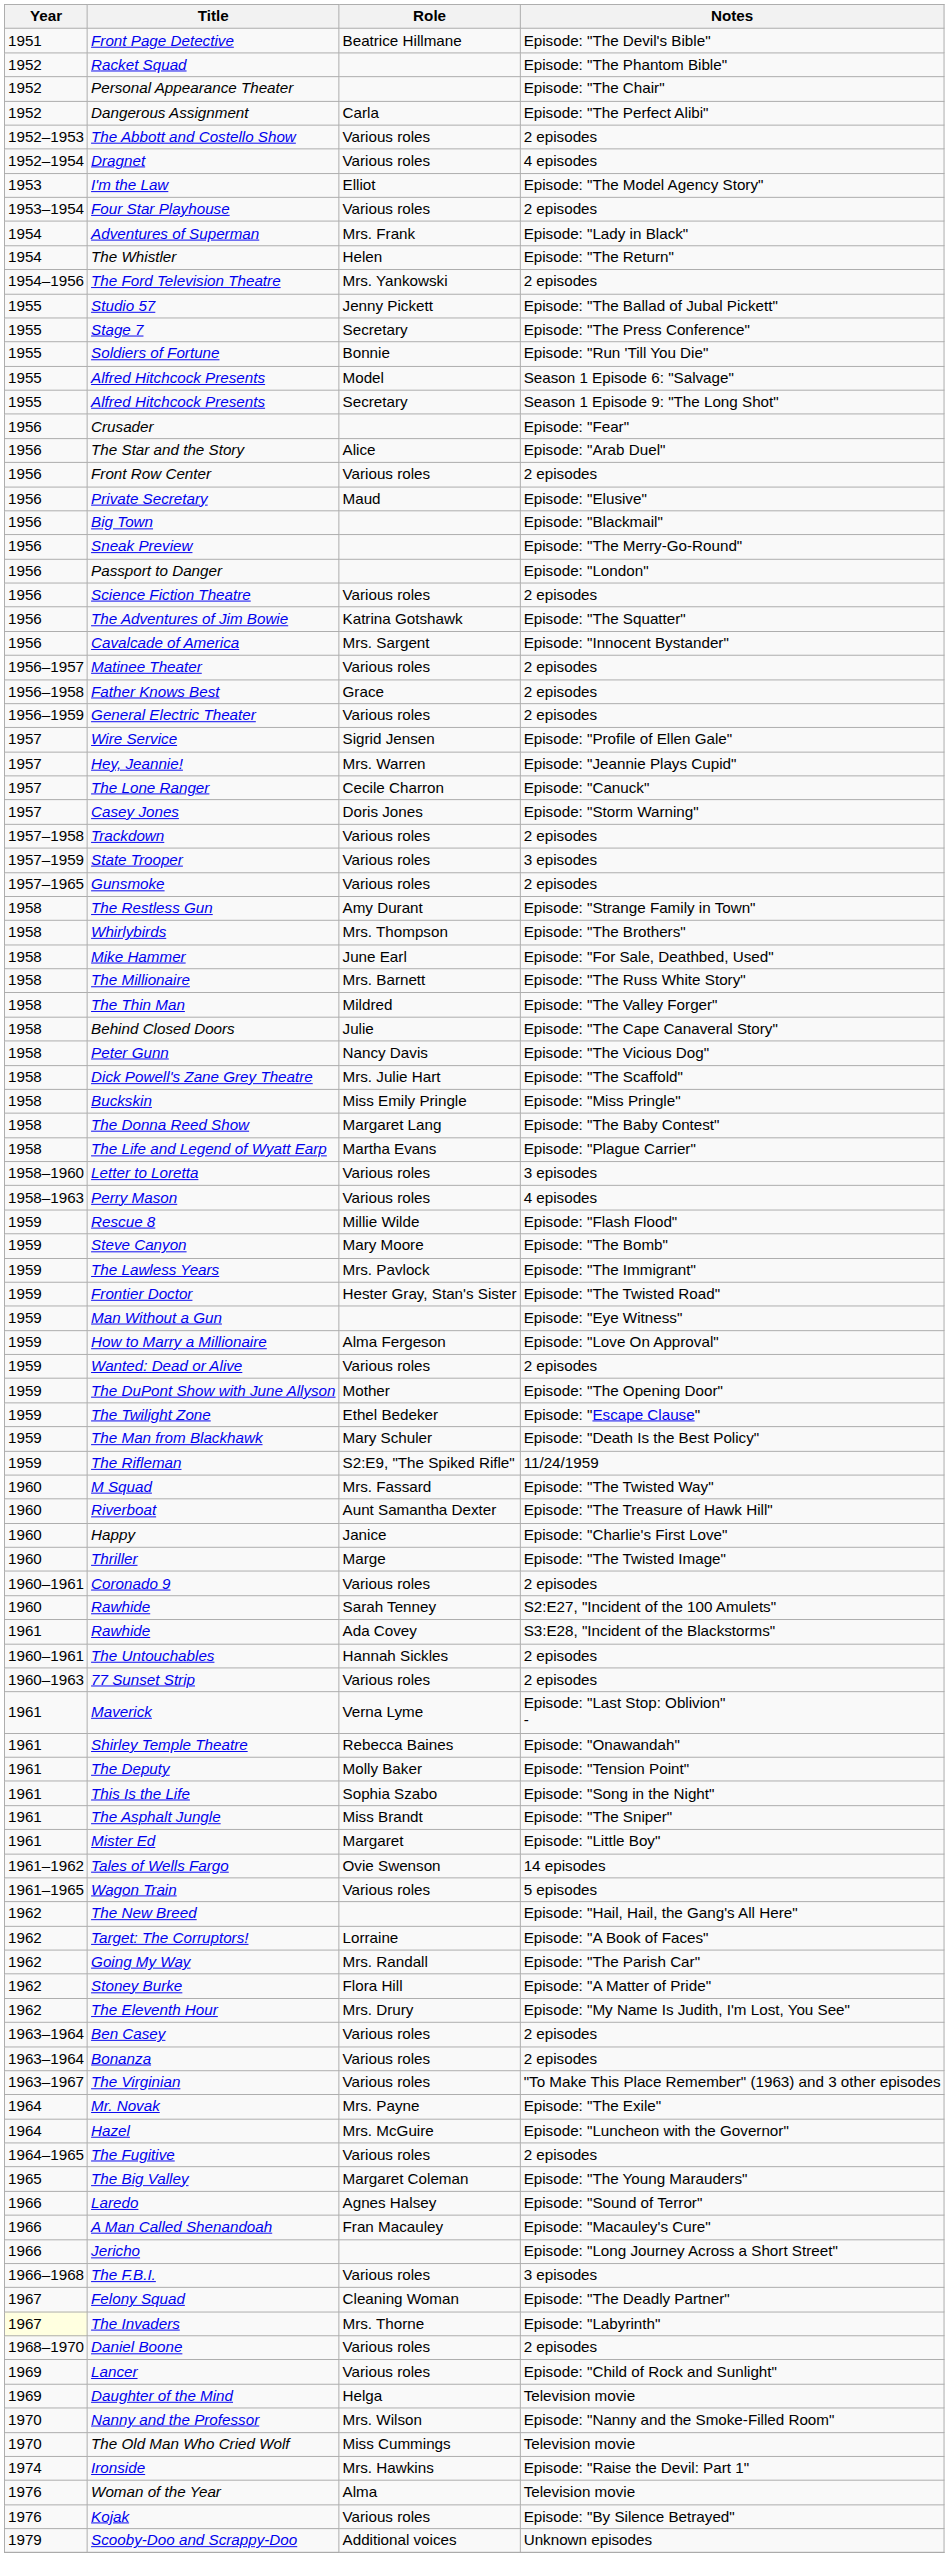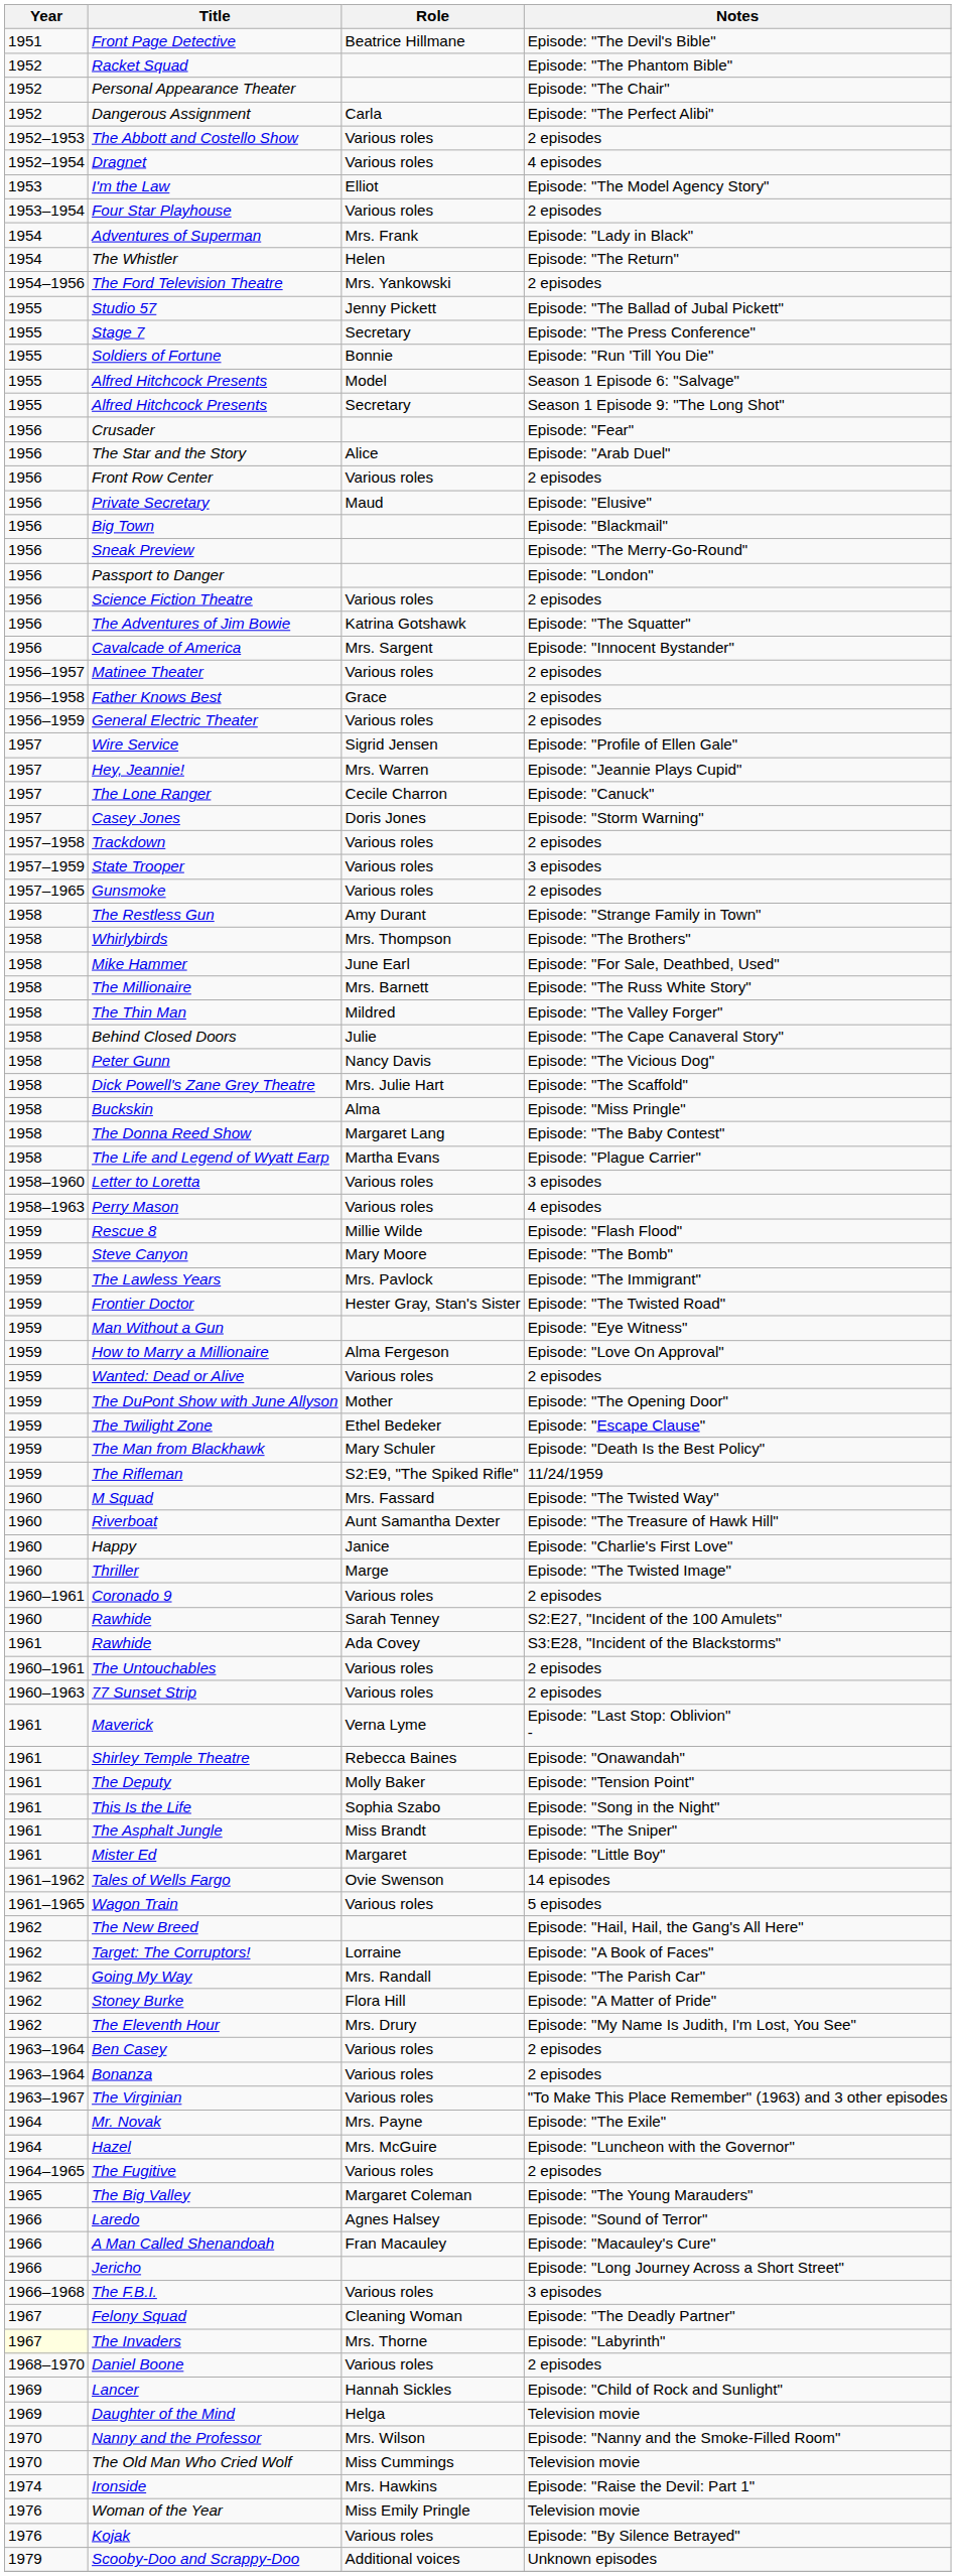Buckskin | Role: Miss Emily Pringle -> Alma
The Untouchables | Role: Hannah Sickles -> Various roles
Lancer | Role: Various roles -> Hannah Sickles
Woman of the Year | Role: Alma -> Miss Emily Pringle
